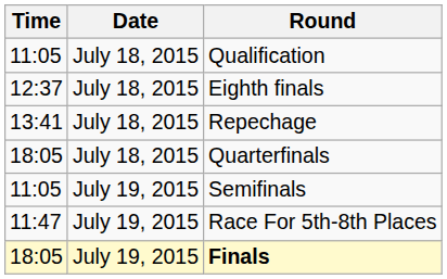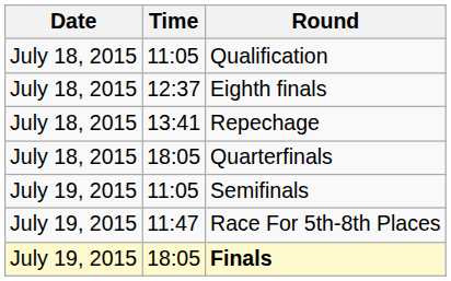columns swapped: Date <-> Time
